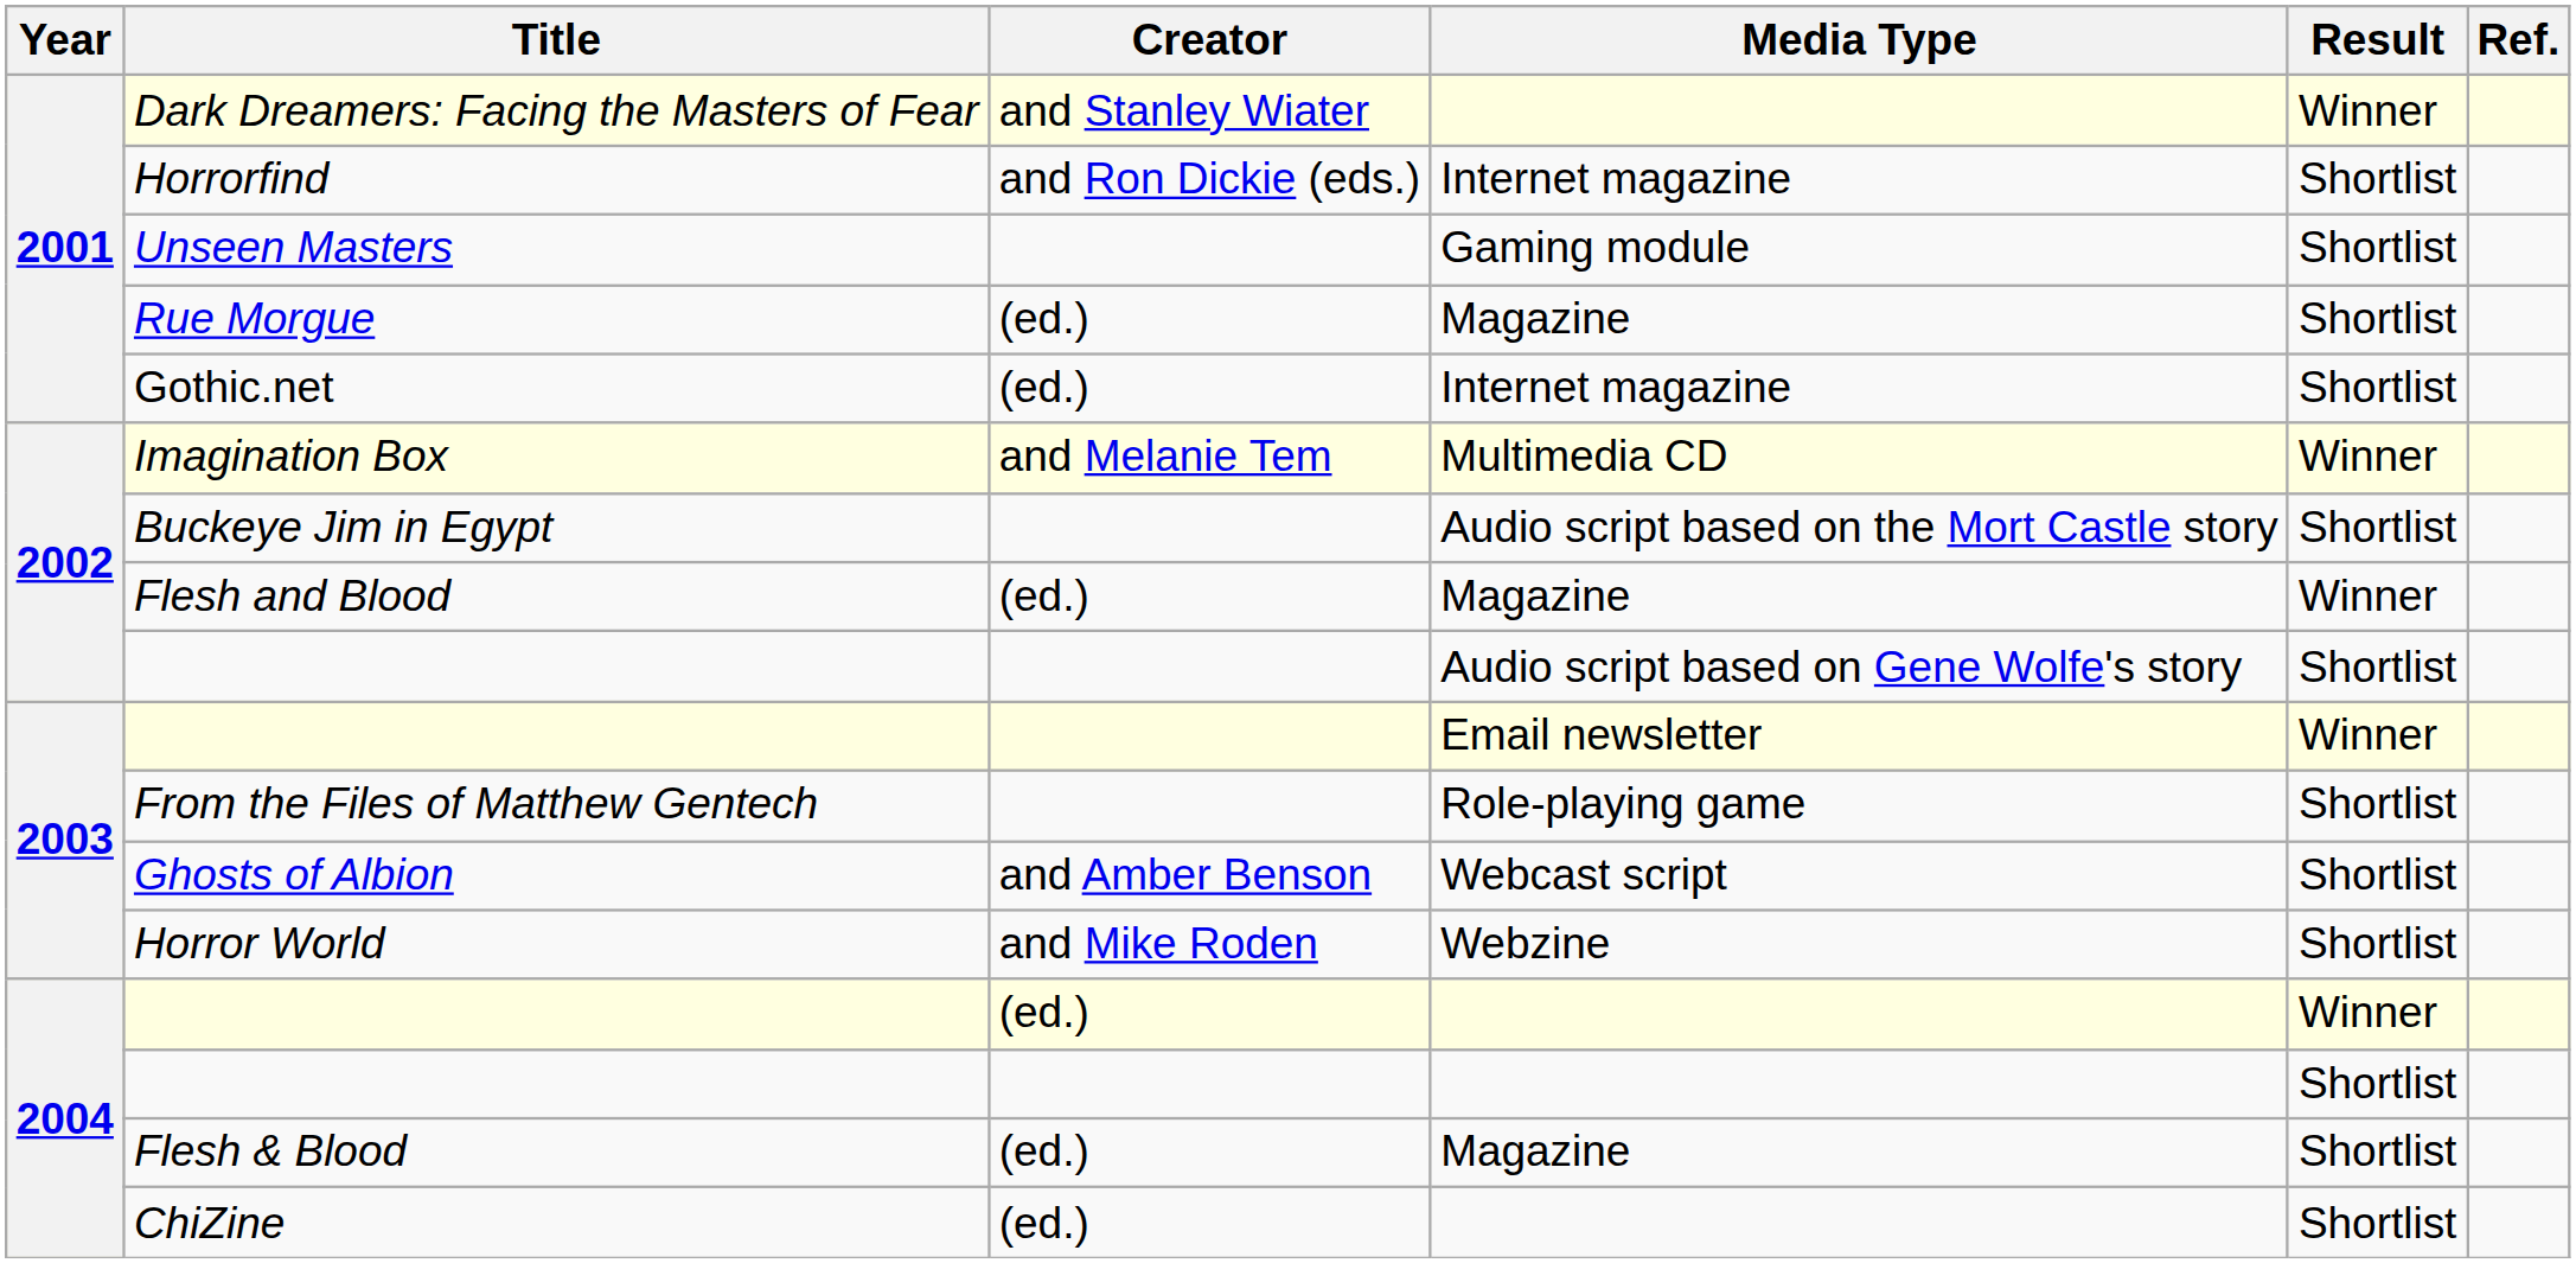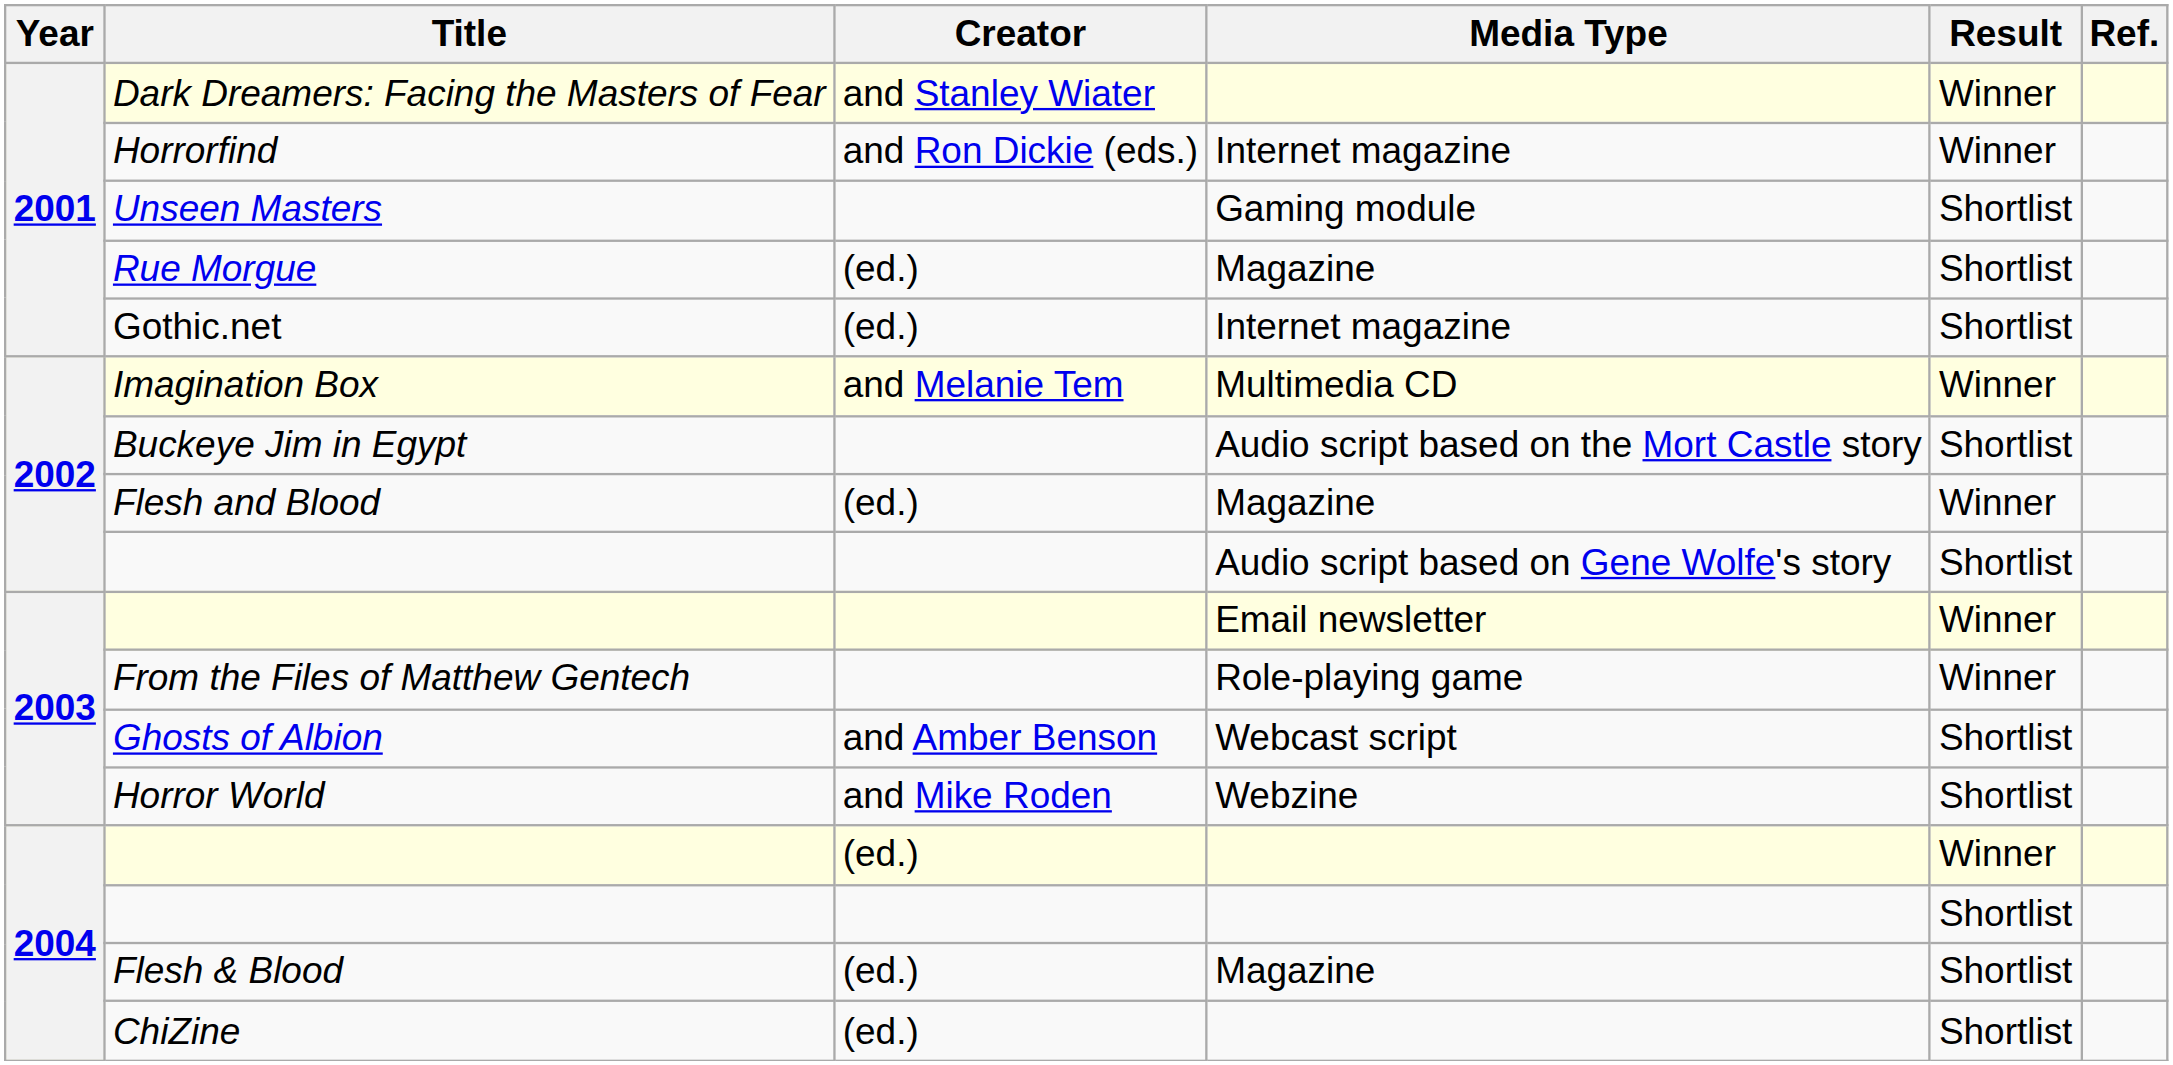Horrorfind | Result: Shortlist -> Winner
From the Files of Matthew Gentech | Result: Shortlist -> Winner
